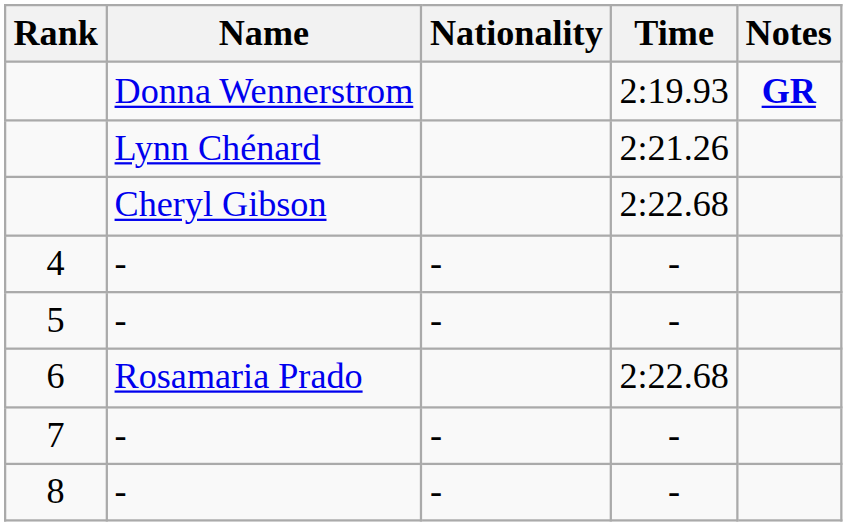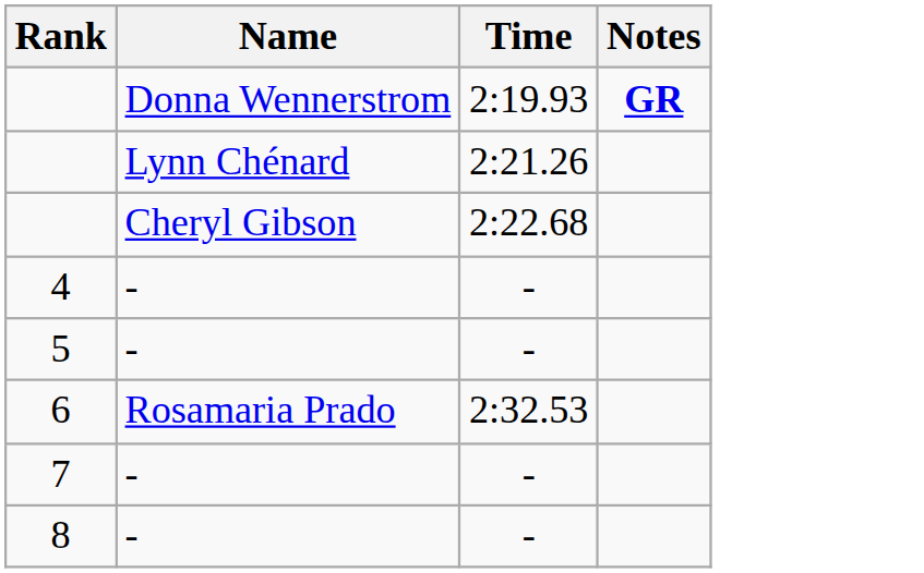- column: Nationality | - | - | - | -
6 | Time: 2:22.68 -> 2:32.53
